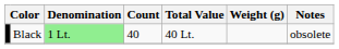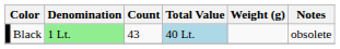Black | Count: 40 -> 43
Black | Total Value: no background -> lightblue background
